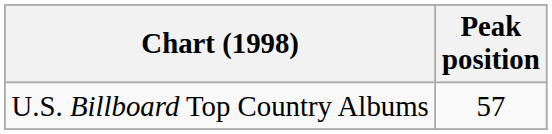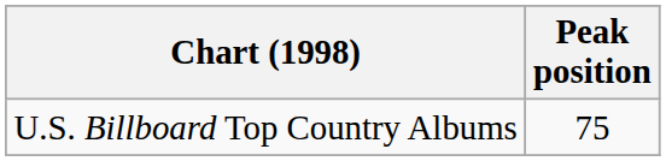U.S. Billboard Top Country Albums | Peak position: 57 -> 75
